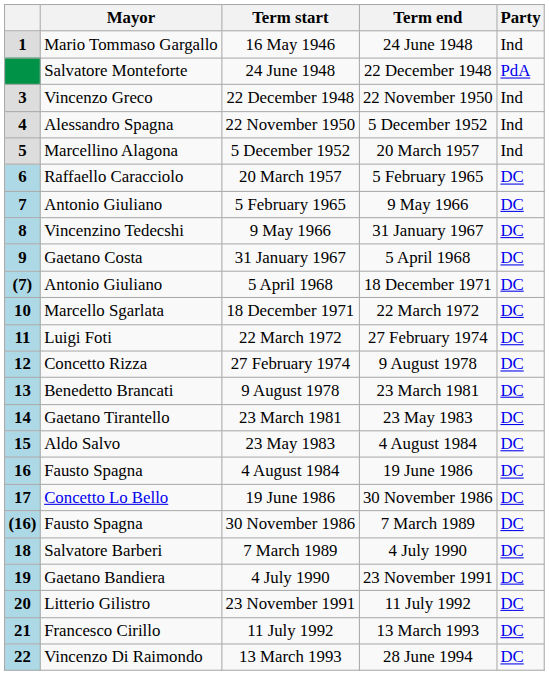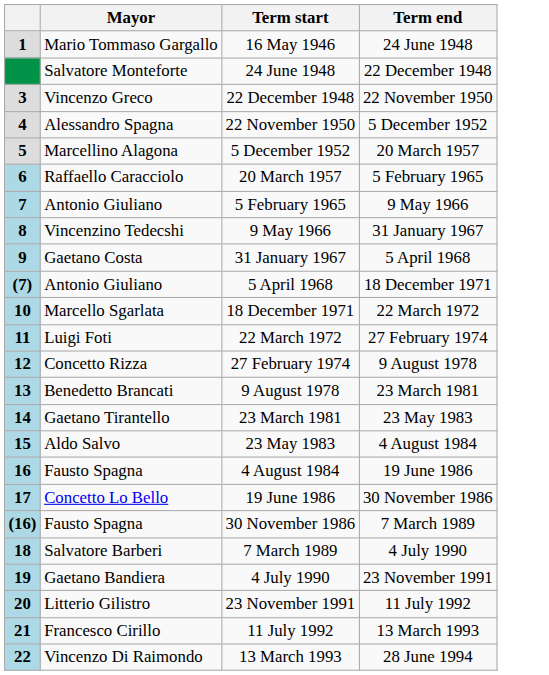- column: Party | Ind | PdA | Ind | Ind | Ind | DC | DC | DC | DC | DC | DC | DC | DC | DC | DC | DC | DC | DC | DC | DC | DC | DC | DC | DC
